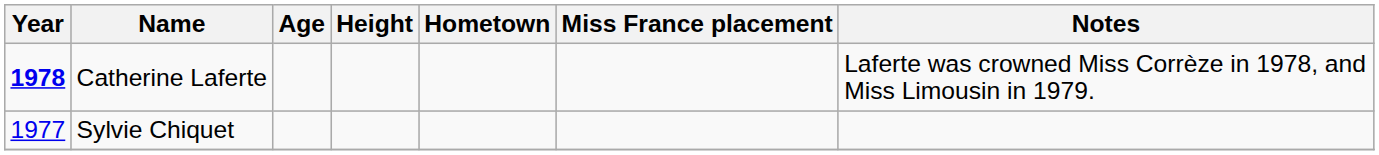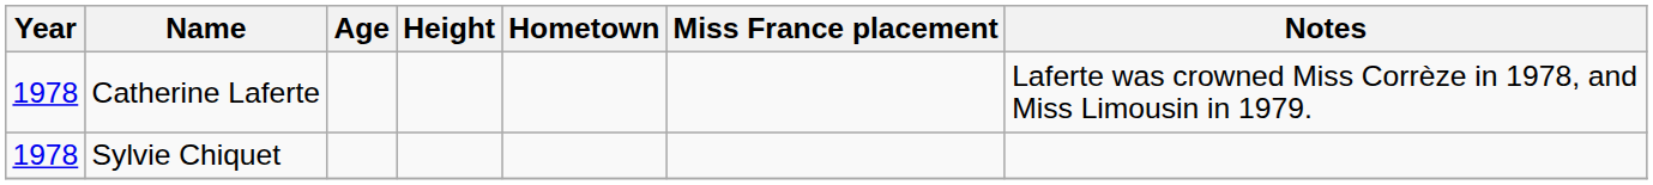Catherine Laferte | Year: bold -> normal
Sylvie Chiquet | Year: 1977 -> 1978
